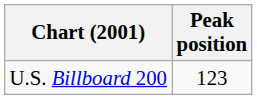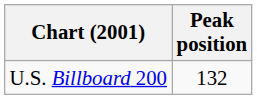U.S. Billboard 200 | Peak position: 123 -> 132
